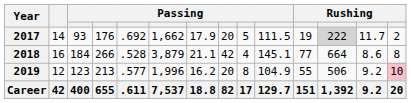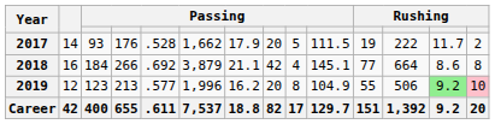2017 | column 5: .692 -> .528
2017 | column 12: lightgrey background -> no background
2018 | column 5: .528 -> .692
2019 | column 13: no background -> lightgreen background
